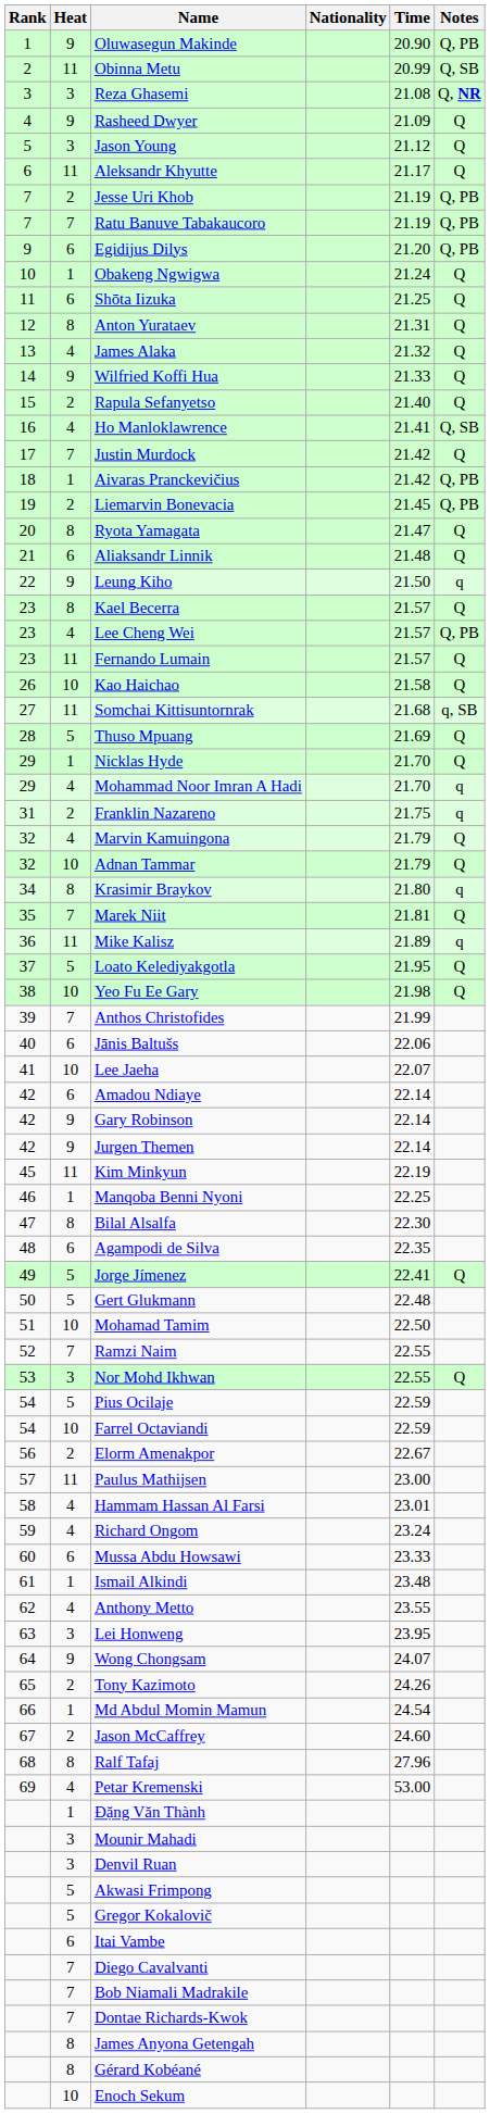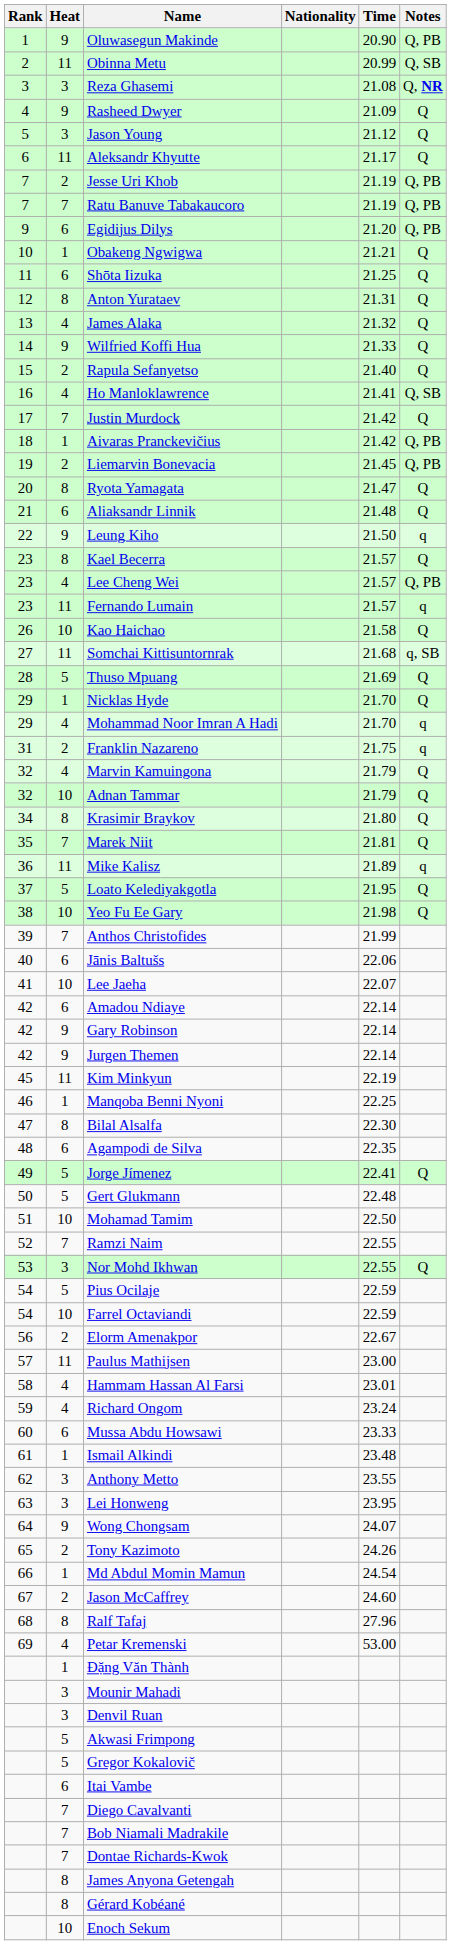Obakeng Ngwigwa | Time: 21.24 -> 21.21
Fernando Lumain | Notes: Q -> q
Krasimir Braykov | Notes: q -> Q
Anthony Metto | Heat: 4 -> 3
